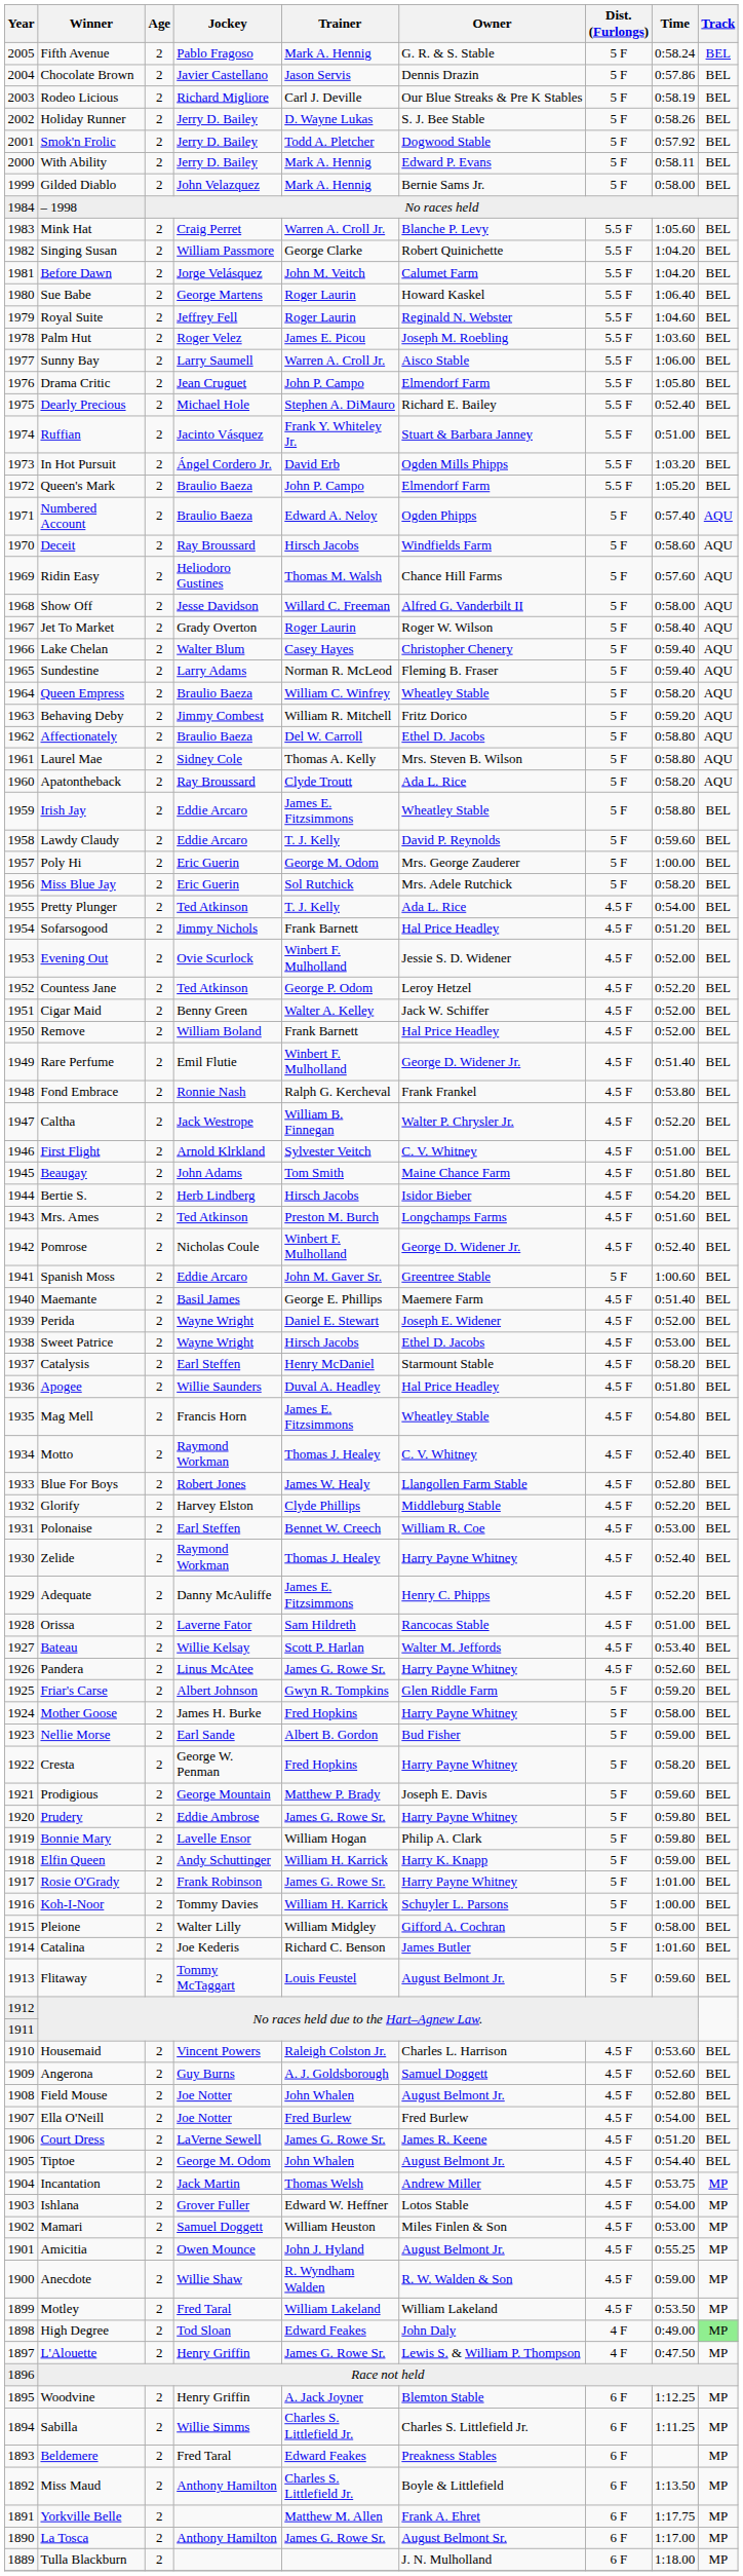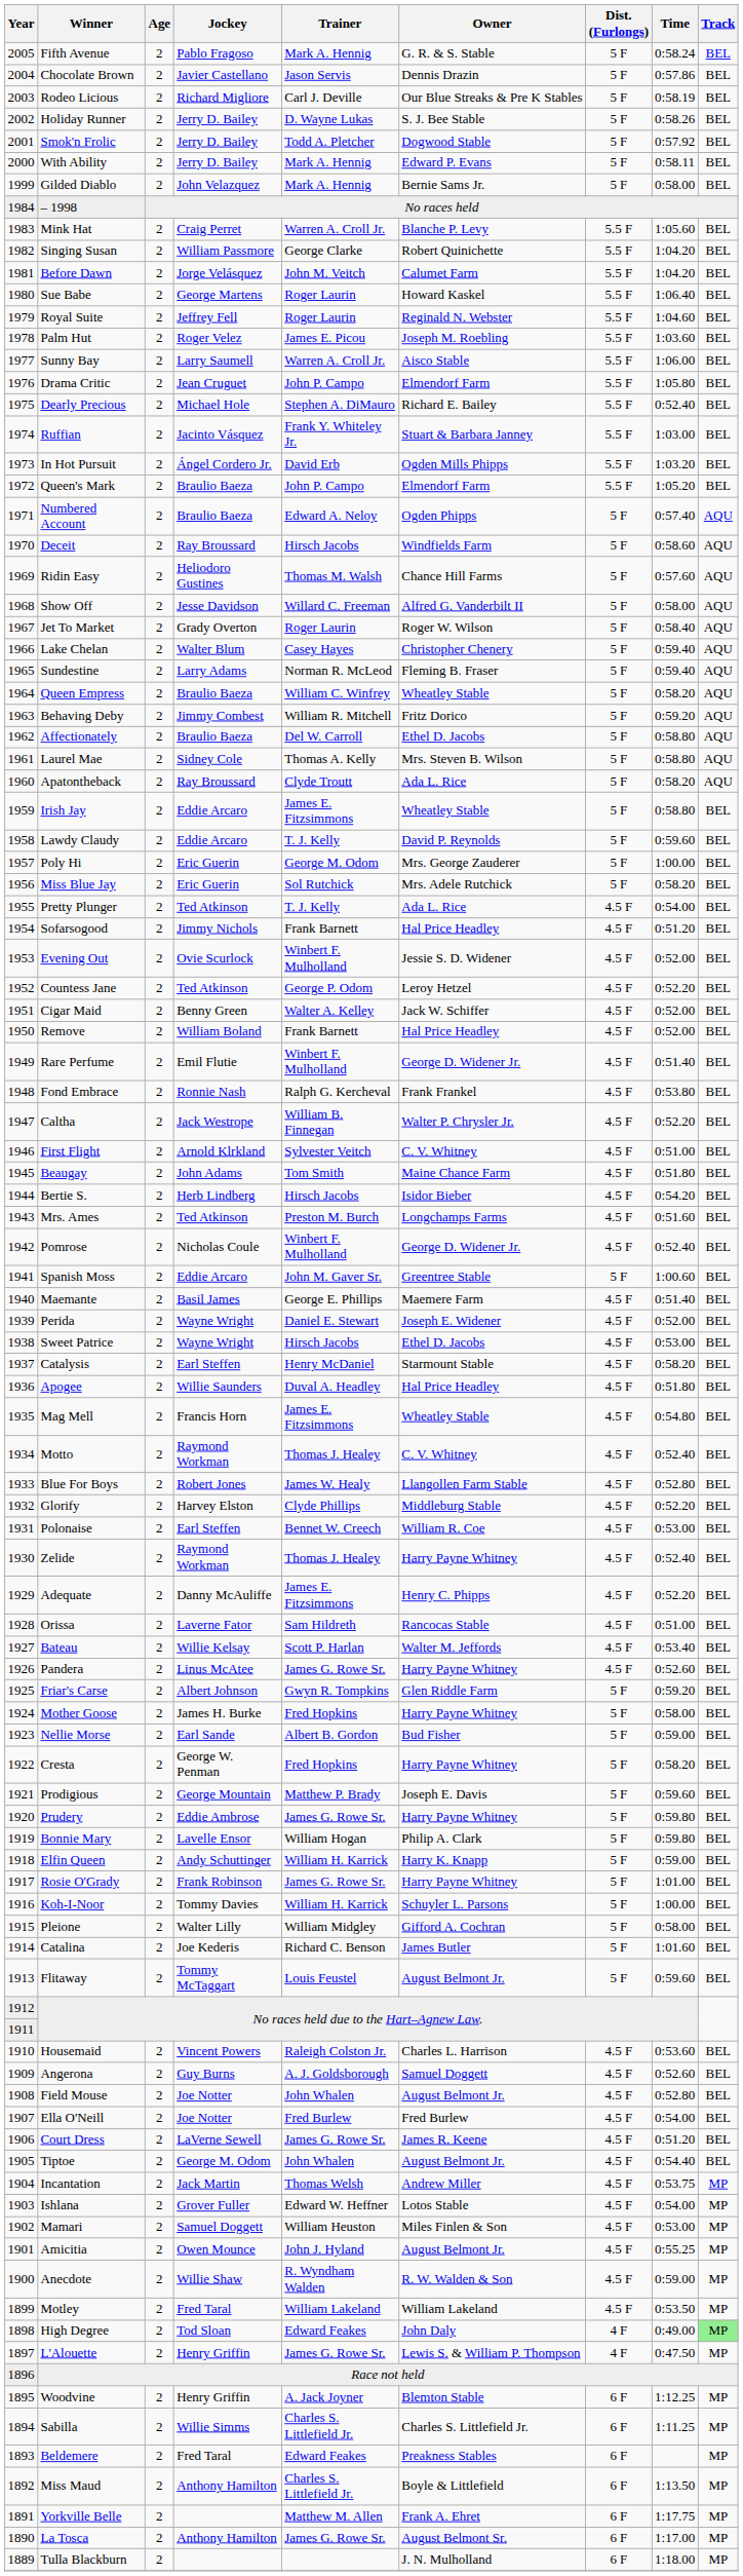Ruffian | Time: 0:51.00 -> 1:03.00
